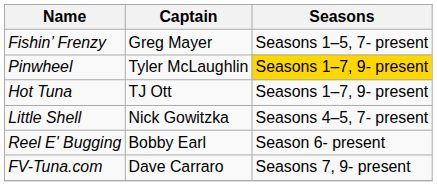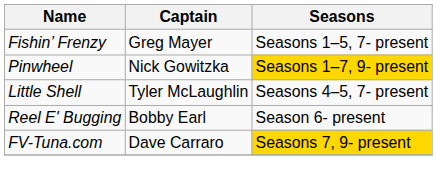Pinwheel | Captain: Tyler McLaughlin -> Nick Gowitzka
- row: Hot Tuna | TJ Ott | Seasons 1–7, 9- present
Little Shell | Captain: Nick Gowitzka -> Tyler McLaughlin
FV-Tuna.com | Seasons: no background -> gold background
